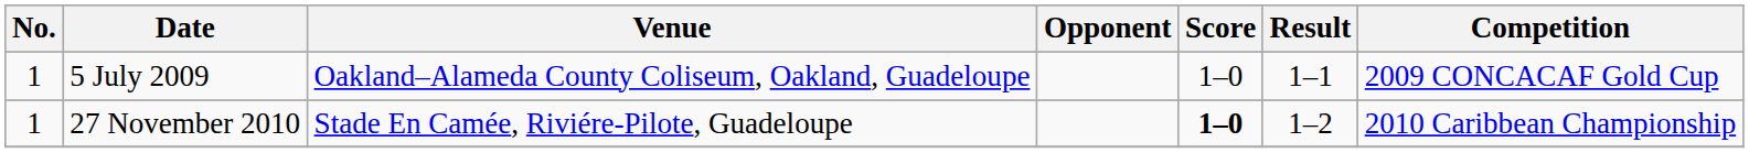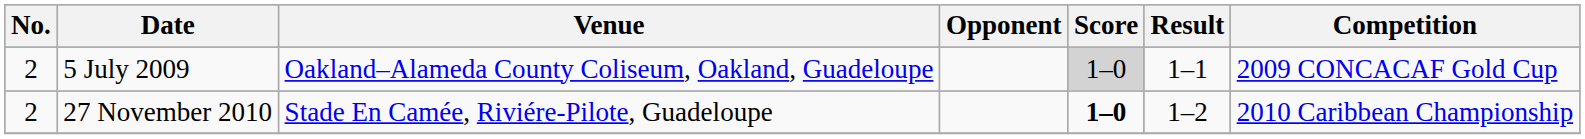5 July 2009 | No.: 1 -> 2
5 July 2009 | Score: no background -> lightgrey background
27 November 2010 | No.: 1 -> 2
